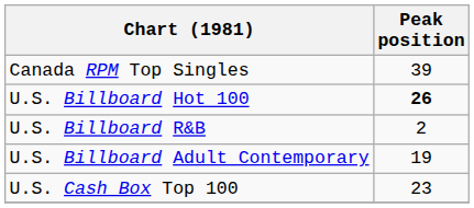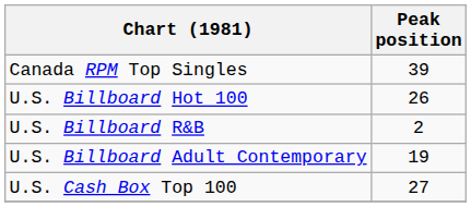U.S. Billboard Hot 100 | Peak position: bold -> normal
U.S. Cash Box Top 100 | Peak position: 23 -> 27
